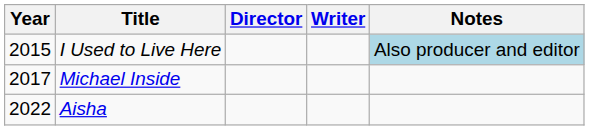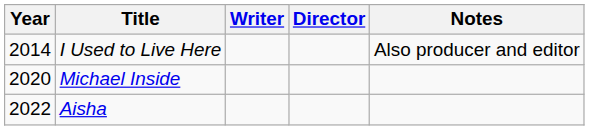columns swapped: Director <-> Writer
I Used to Live Here | Year: 2015 -> 2014
I Used to Live Here | Notes: lightblue background -> no background
Michael Inside | Year: 2017 -> 2020
